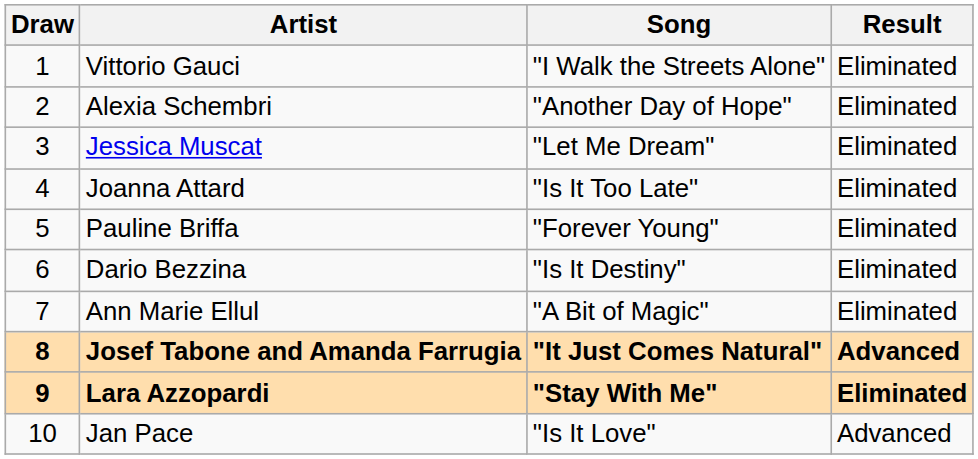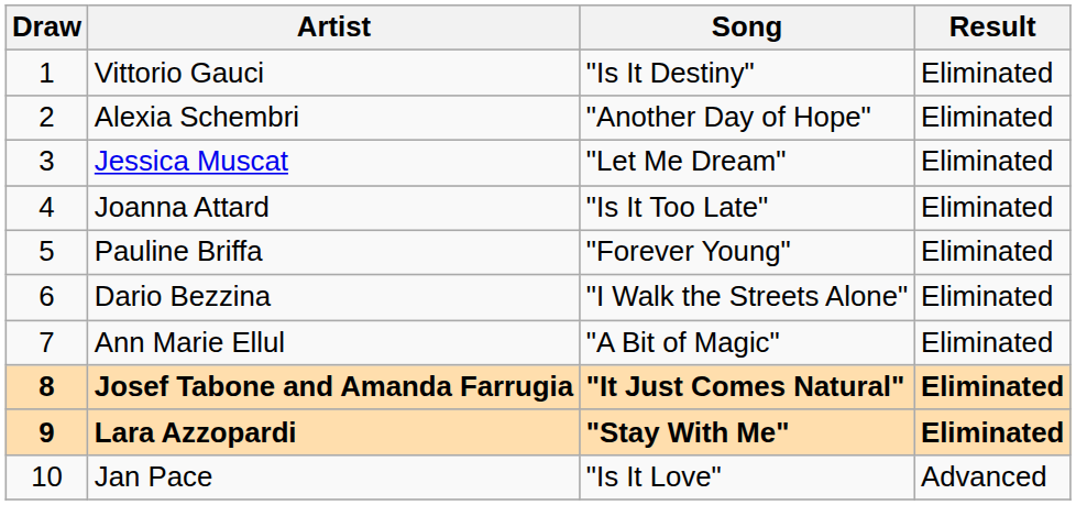Vittorio Gauci | Song: "I Walk the Streets Alone" -> "Is It Destiny"
Dario Bezzina | Song: "Is It Destiny" -> "I Walk the Streets Alone"
Josef Tabone and Amanda Farrugia | Result: Advanced -> Eliminated
